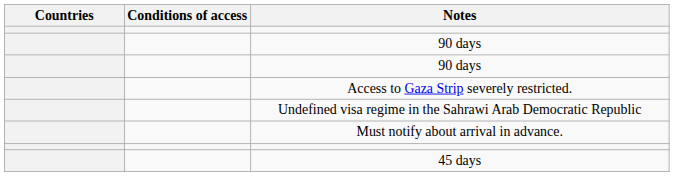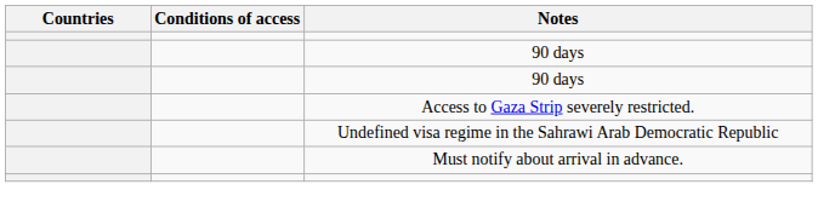- row: 45 days
